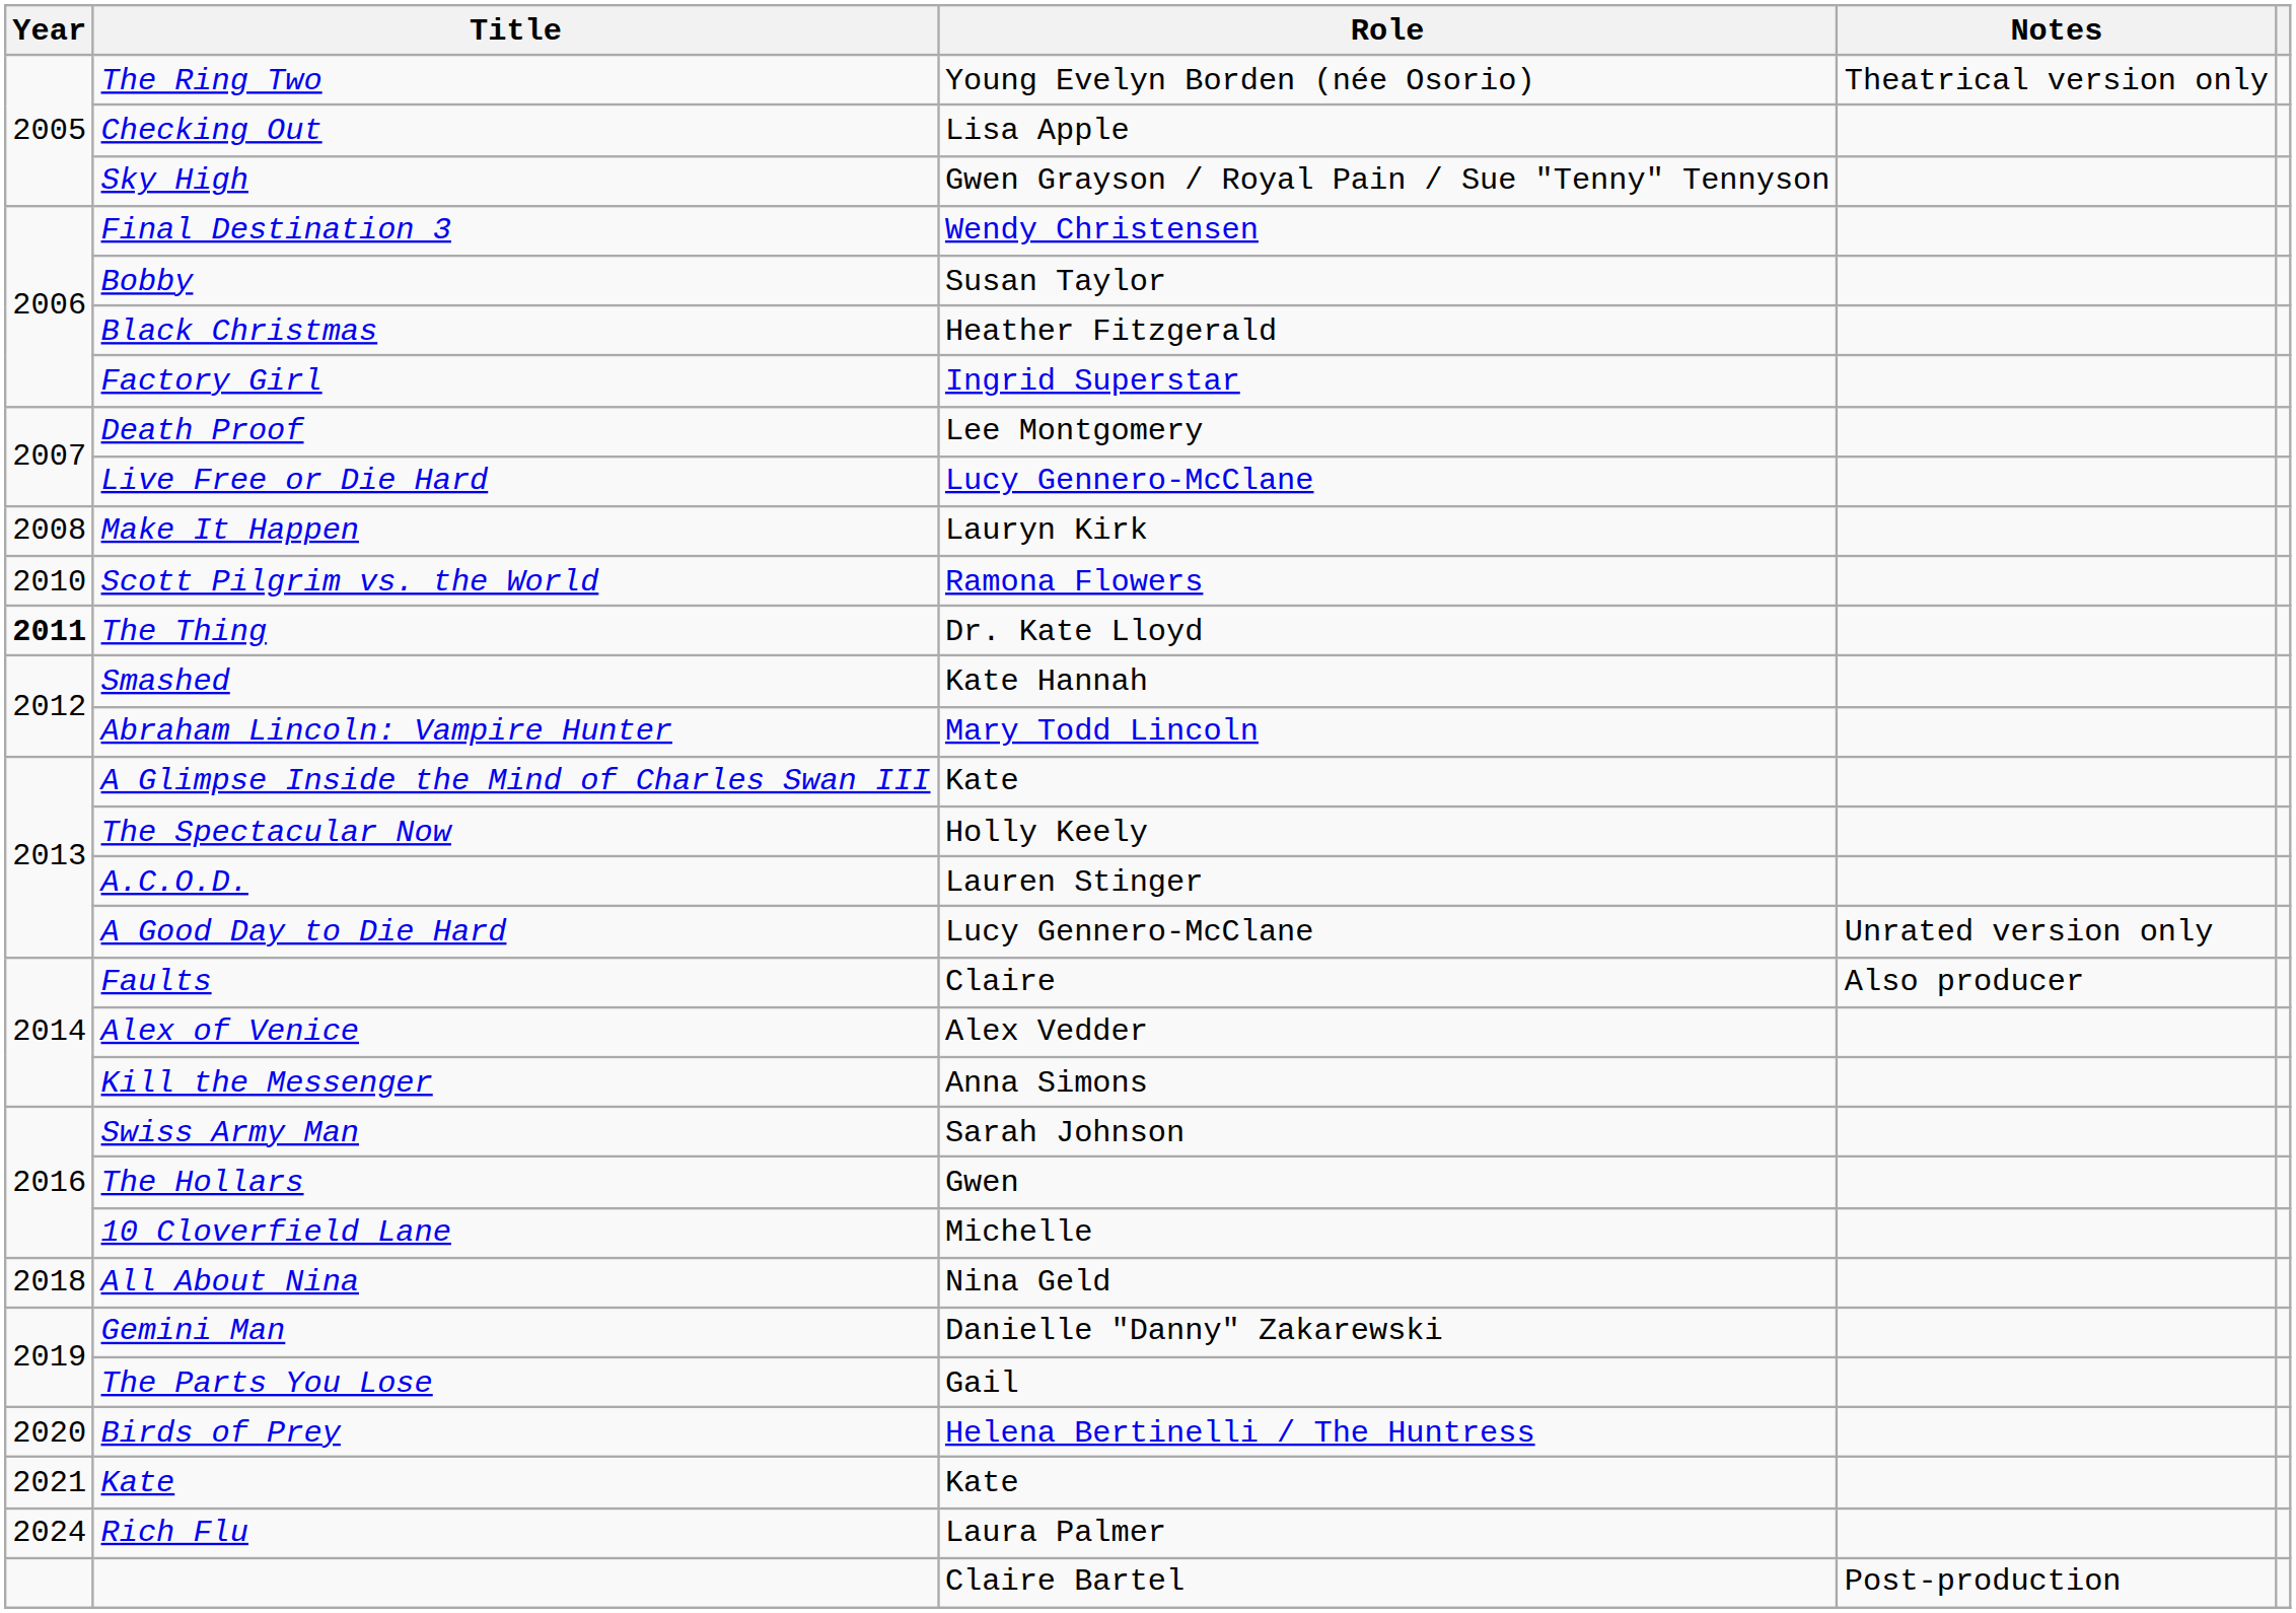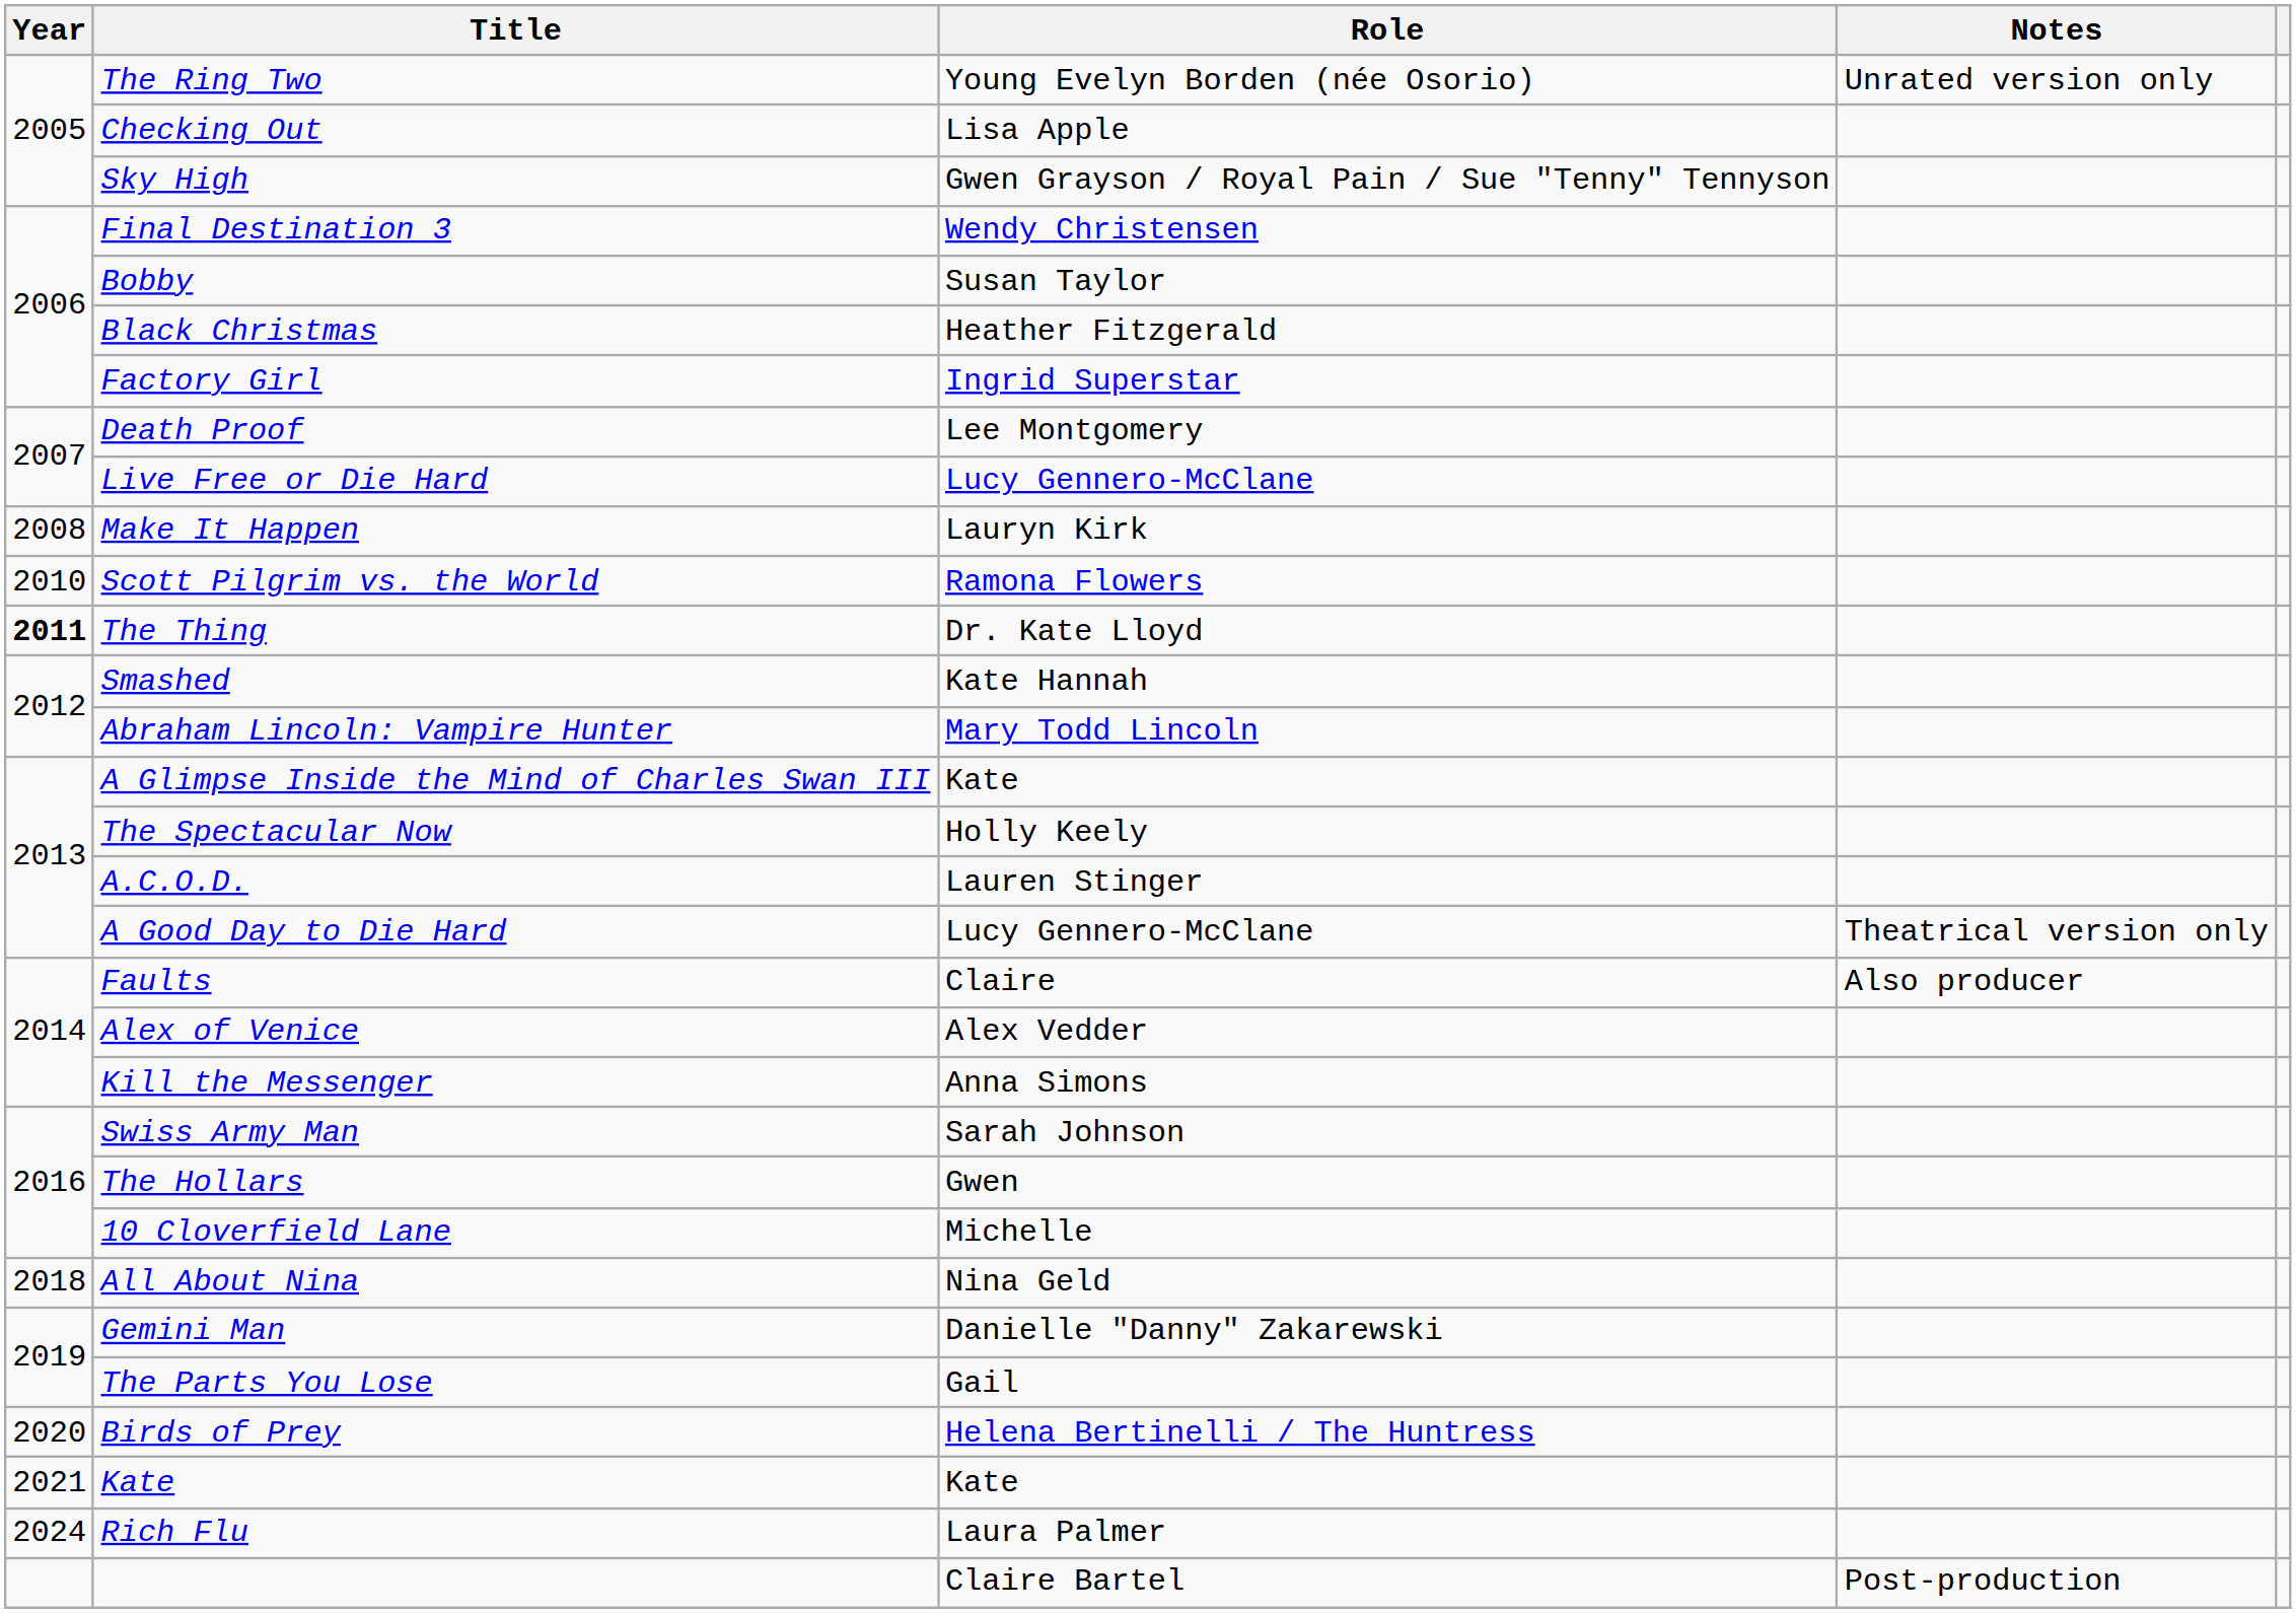The Ring Two | Notes: Theatrical version only -> Unrated version only
A Good Day to Die Hard | Notes: Unrated version only -> Theatrical version only
